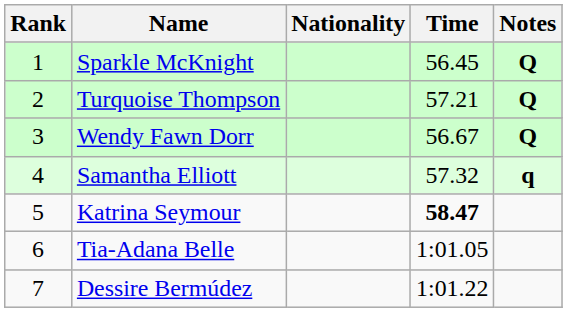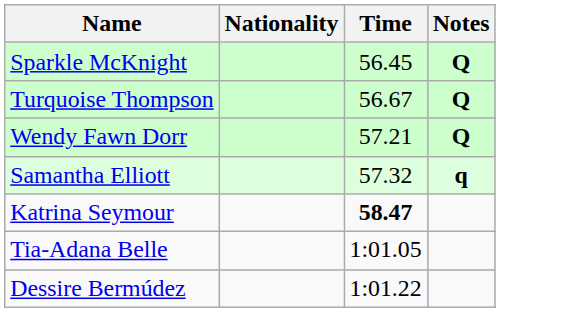- column: Rank | 1 | 2 | 3 | 4 | 5 | 6 | 7
Turquoise Thompson | Time: 57.21 -> 56.67
Wendy Fawn Dorr | Time: 56.67 -> 57.21
